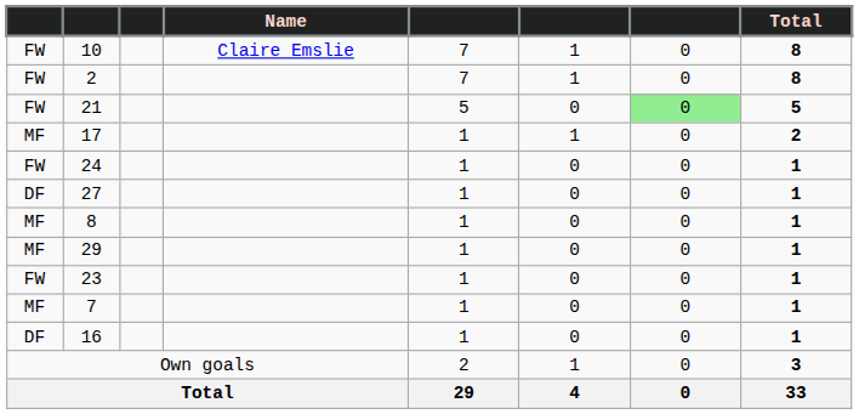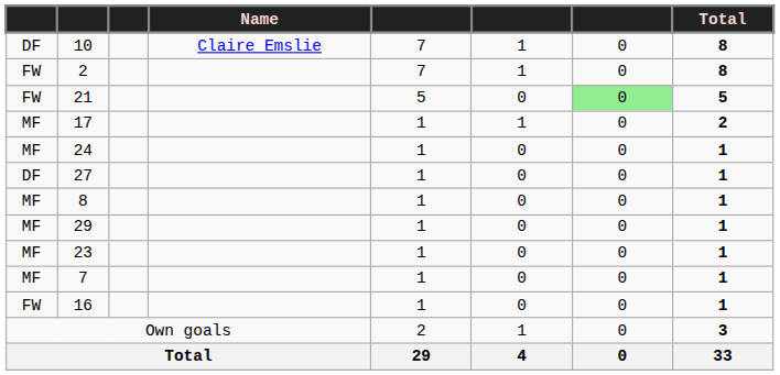10 | column 1: FW -> DF
24 | column 1: FW -> MF
23 | column 1: FW -> MF
16 | column 1: DF -> FW
